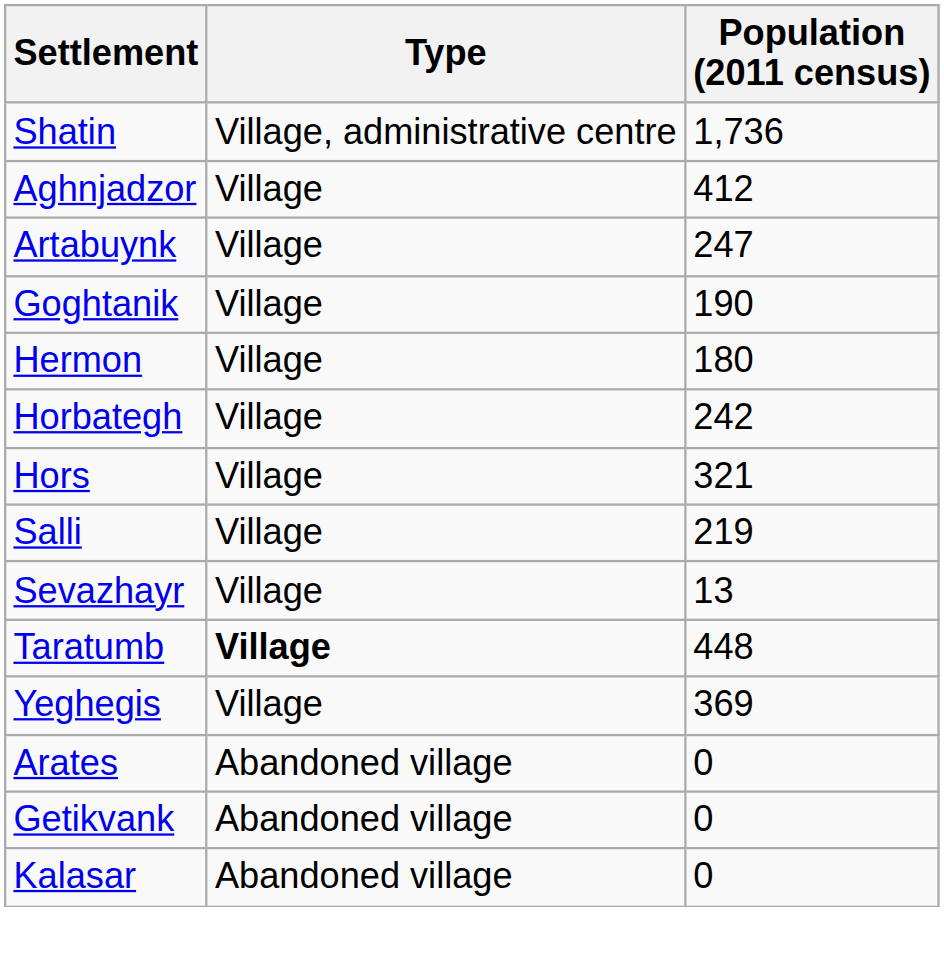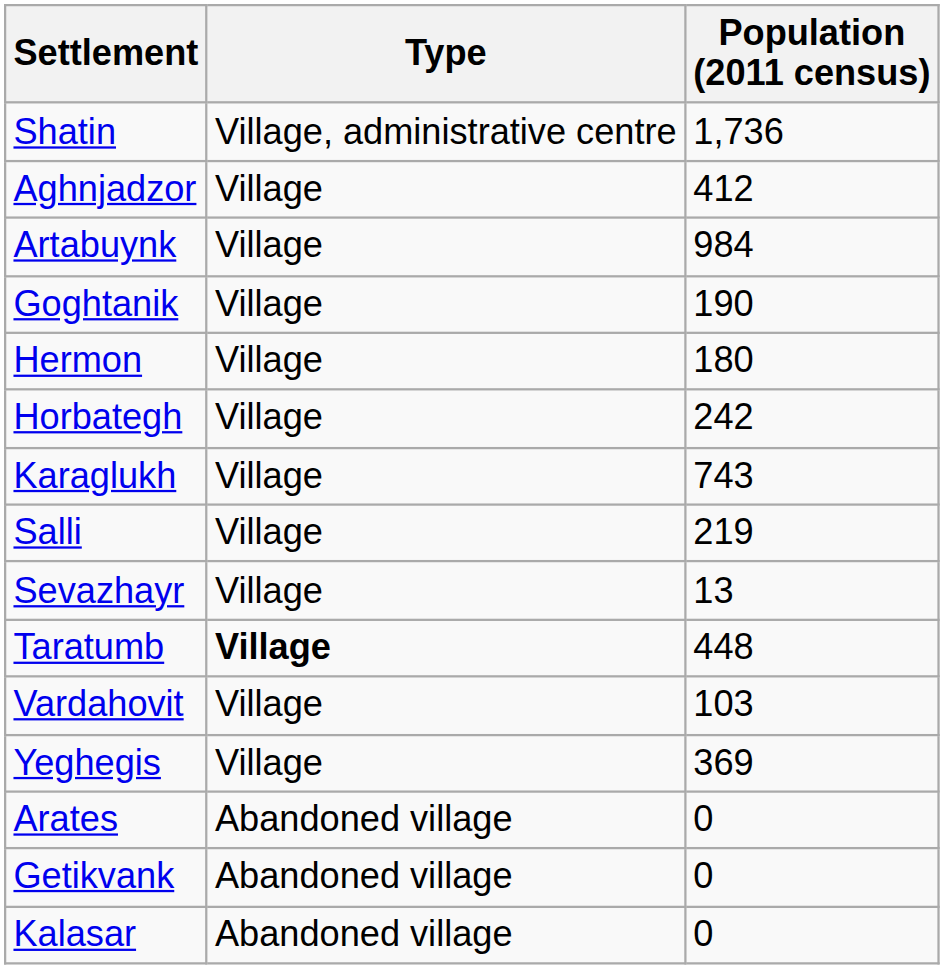Artabuynk | Population (2011 census): 247 -> 984
- row: Hors | Village | 321
+ row: Karaglukh | Village | 743
+ row: Vardahovit | Village | 103
